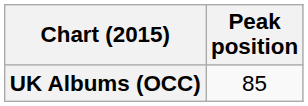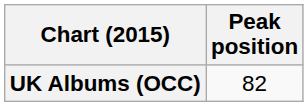UK Albums (OCC) | Peak position: 85 -> 82
